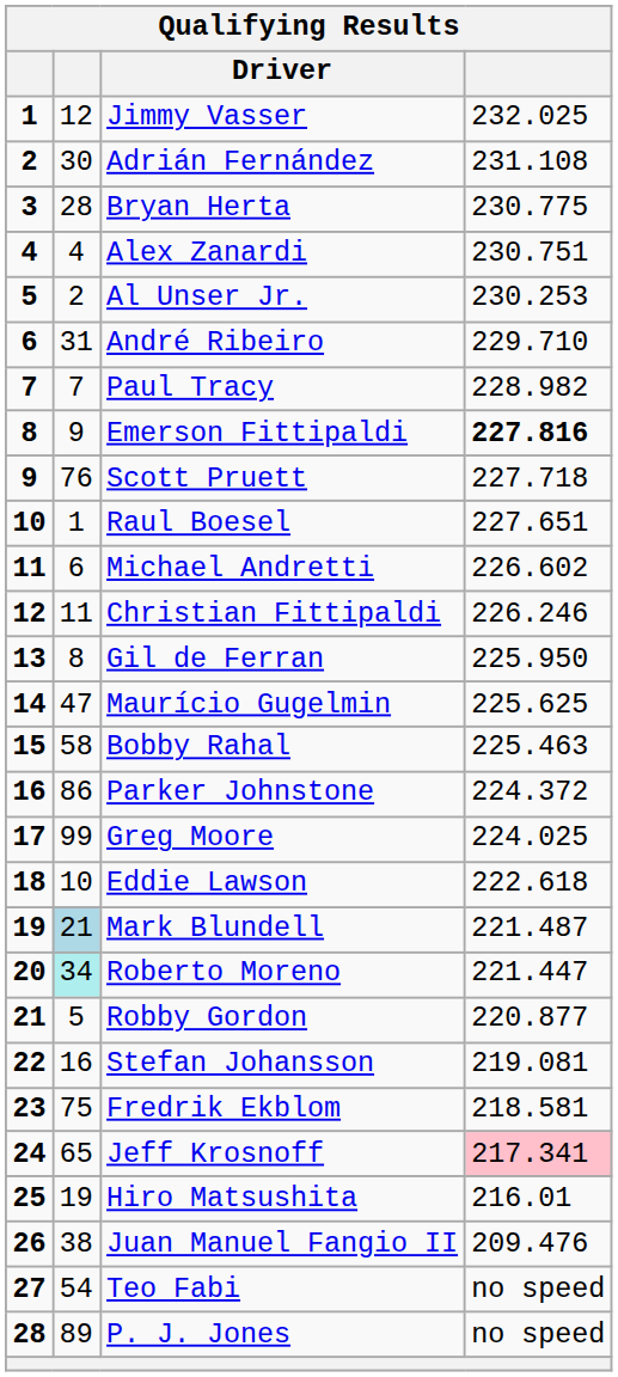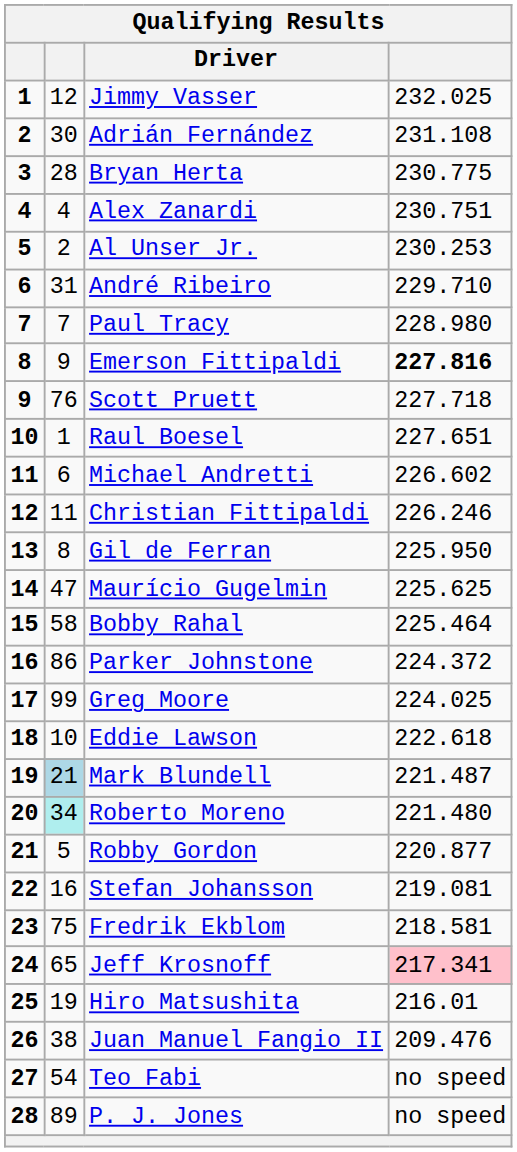Paul Tracy | column 4: 228.982 -> 228.980
Bobby Rahal | column 4: 225.463 -> 225.464
Roberto Moreno | column 4: 221.447 -> 221.480
